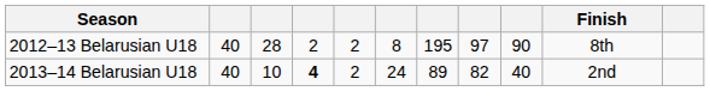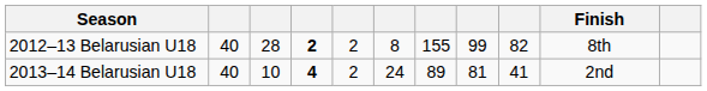2012–13 Belarusian U18 | column 4: normal -> bold
2012–13 Belarusian U18 | column 7: 195 -> 155
2012–13 Belarusian U18 | column 8: 97 -> 99
2012–13 Belarusian U18 | column 9: 90 -> 82
2013–14 Belarusian U18 | column 8: 82 -> 81
2013–14 Belarusian U18 | column 9: 40 -> 41
